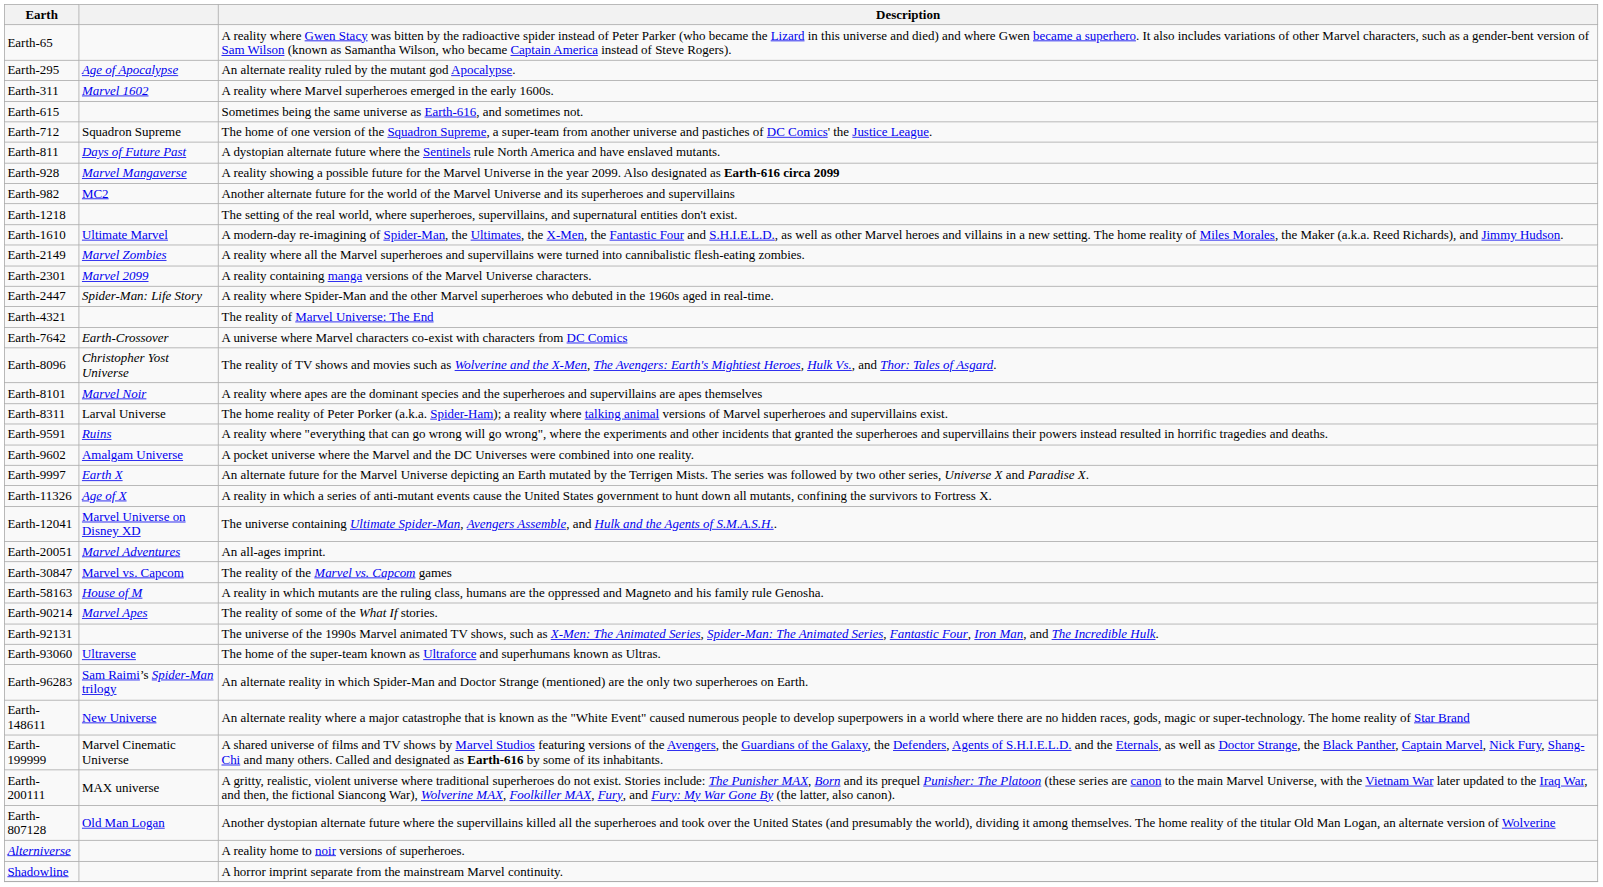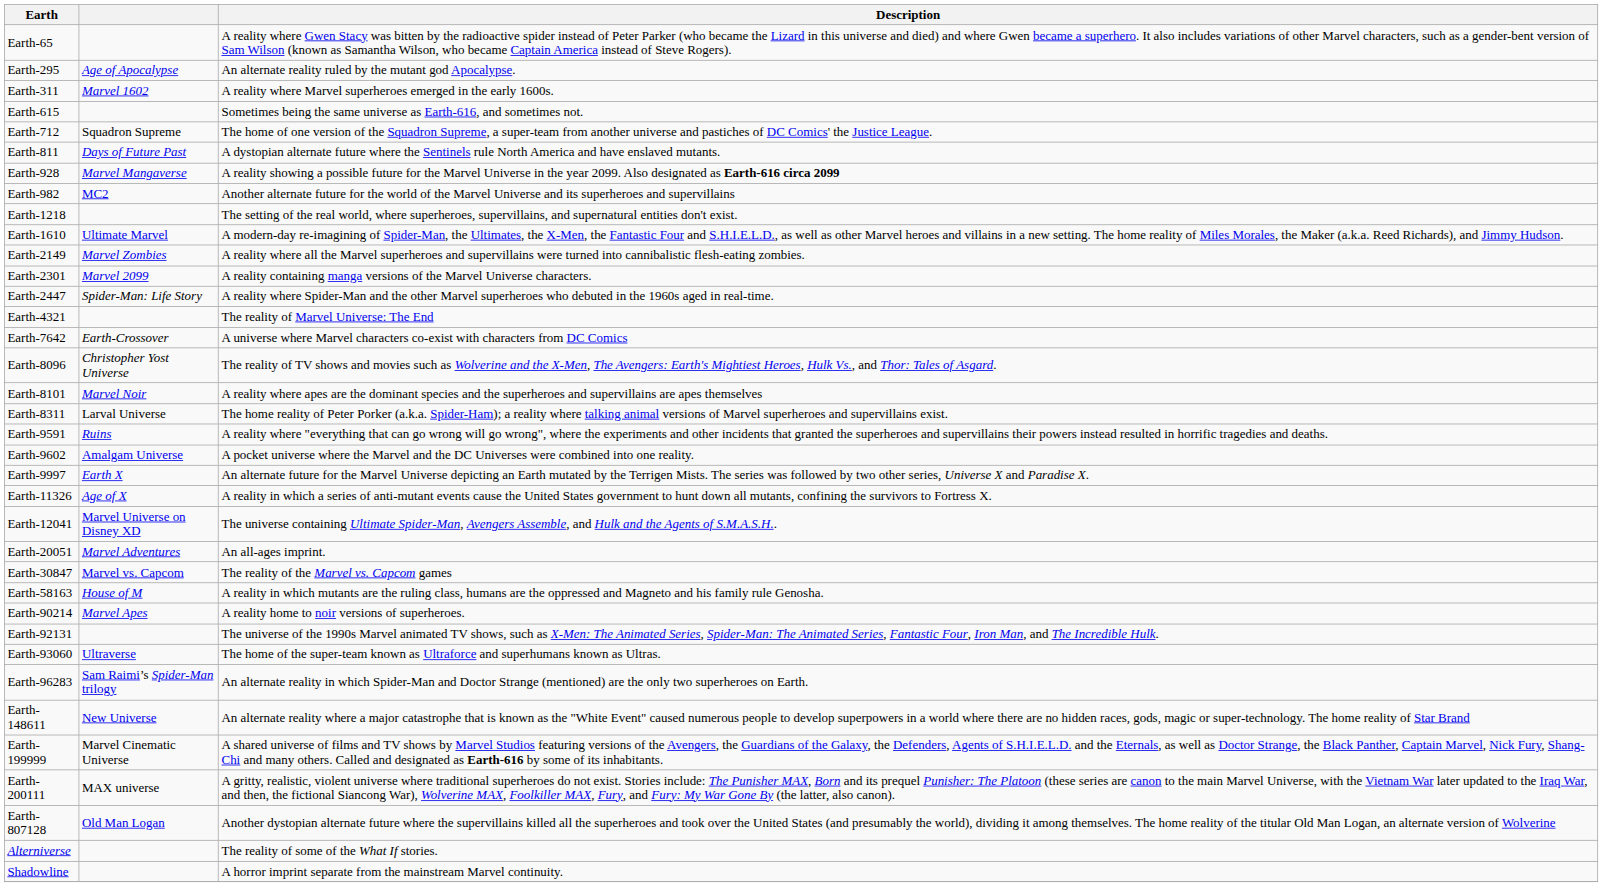Earth-90214 | Description: The reality of some of the What If stories. -> A reality home to noir versions of superheroes.
Alterniverse | Description: A reality home to noir versions of superheroes. -> The reality of some of the What If stories.
